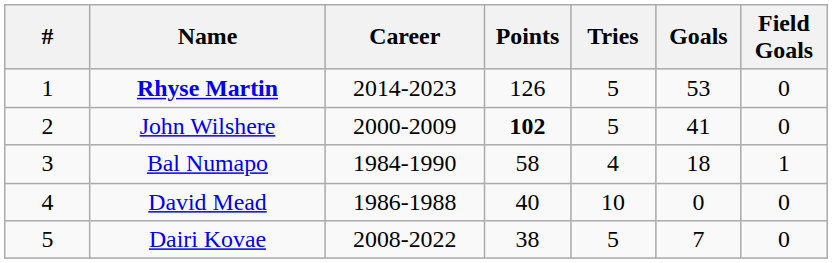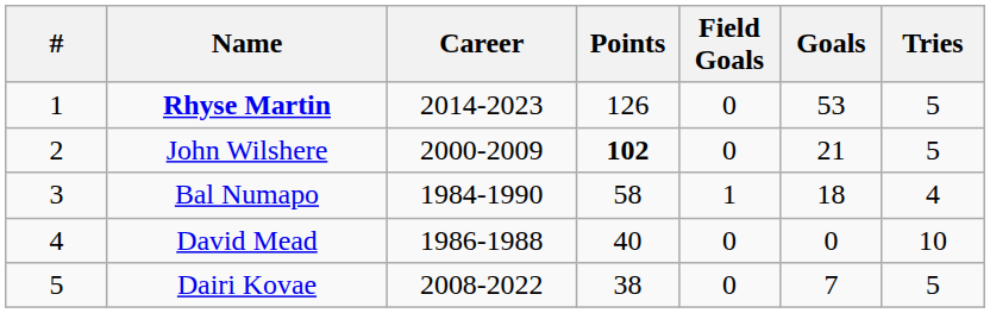columns swapped: Tries <-> Field Goals
John Wilshere | Goals: 41 -> 21
